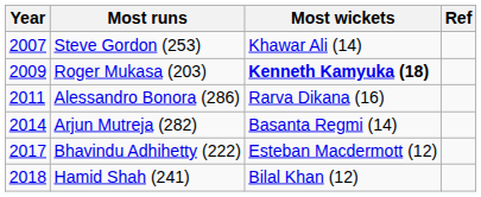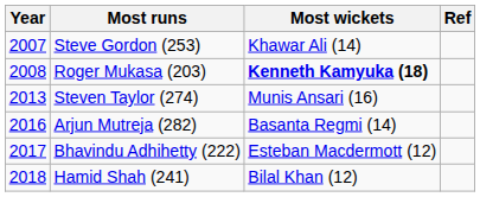Roger Mukasa (203) | Year: 2009 -> 2008
- row: 2011 | Alessandro Bonora (286) | Rarva Dikana (16)
+ row: 2013 | Steven Taylor (274) | Munis Ansari (16)
Arjun Mutreja (282) | Year: 2014 -> 2016
